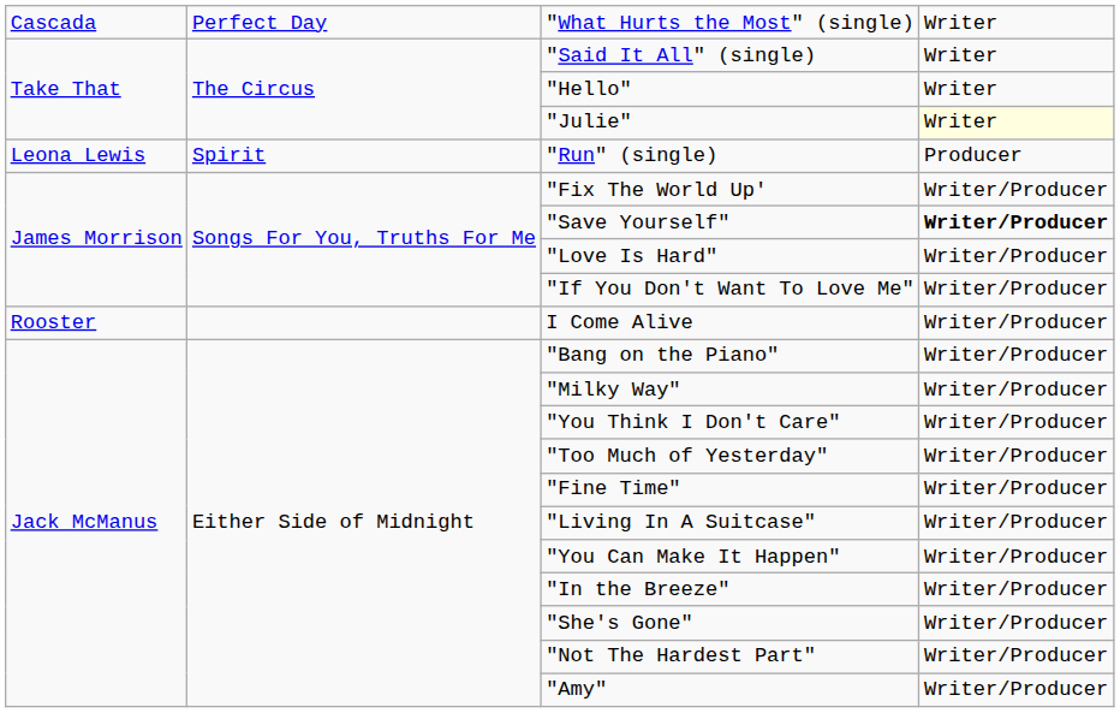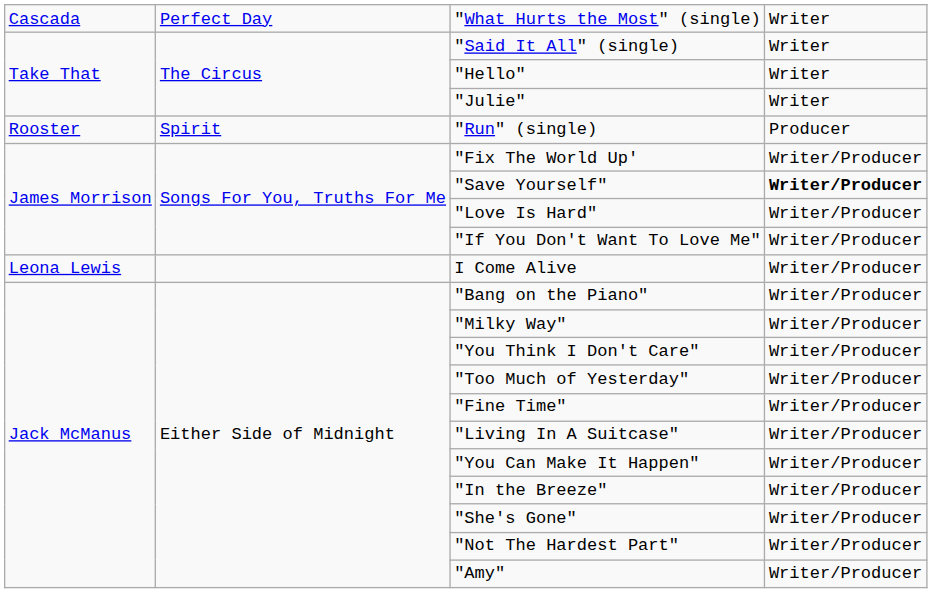"Julie" | column 4: lightyellow background -> no background
"Run" (single) | column 1: Leona Lewis -> Rooster
I Come Alive | column 1: Rooster -> Leona Lewis
